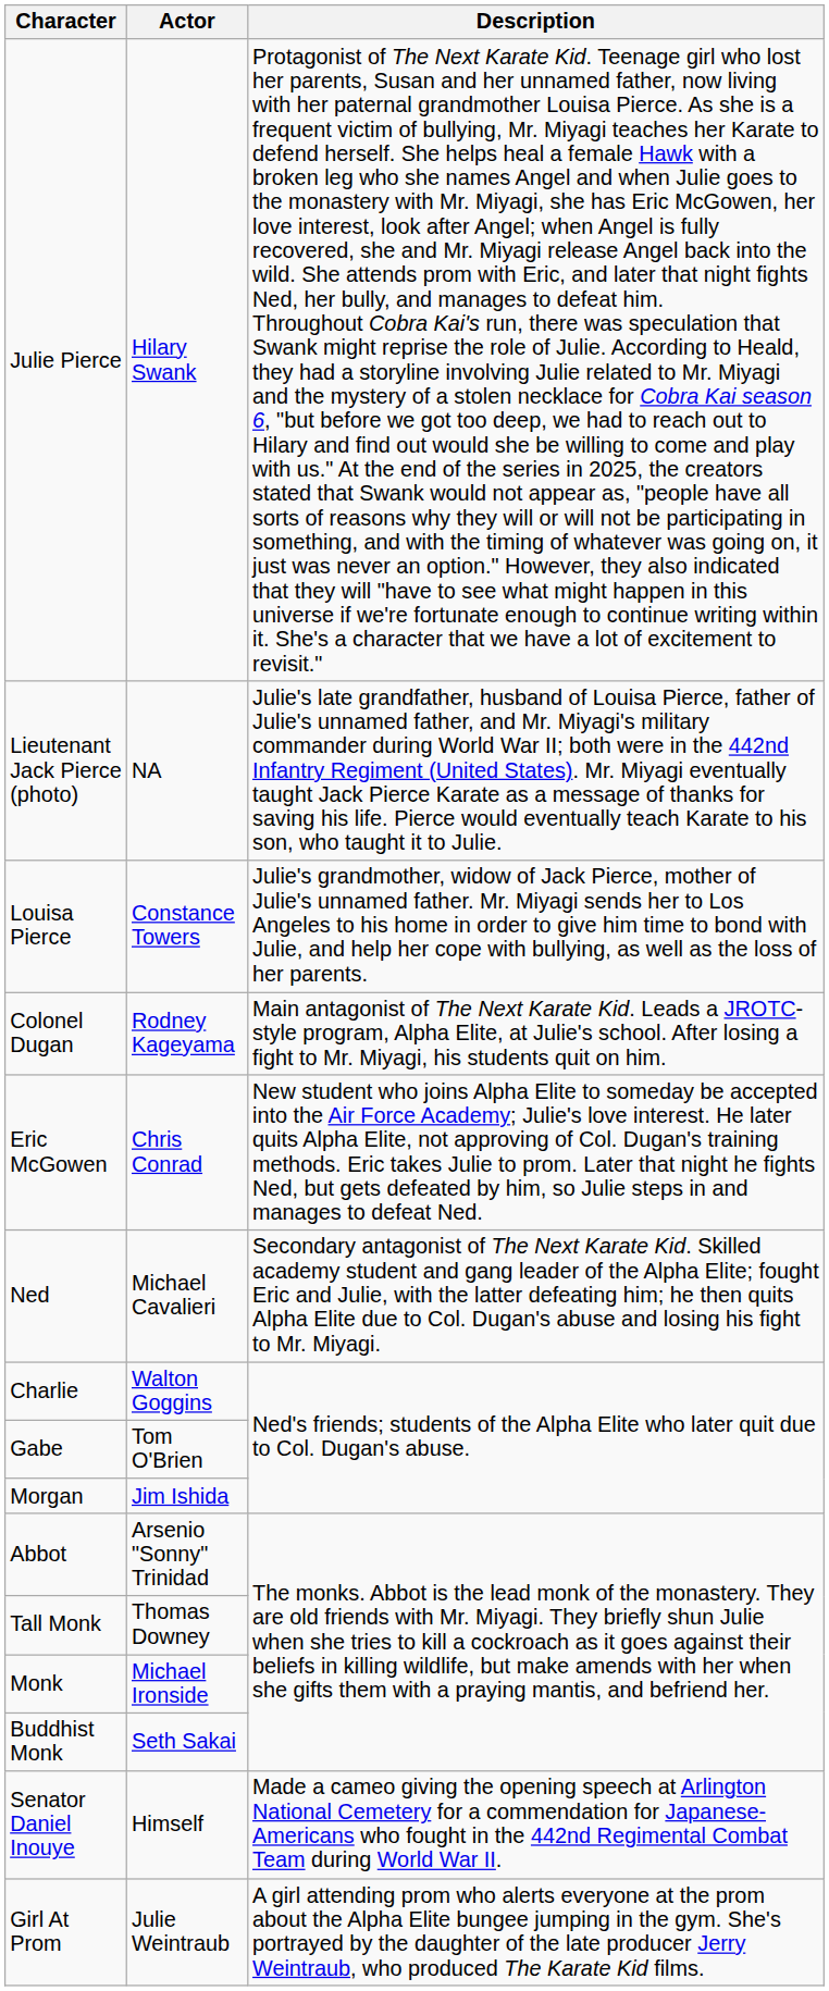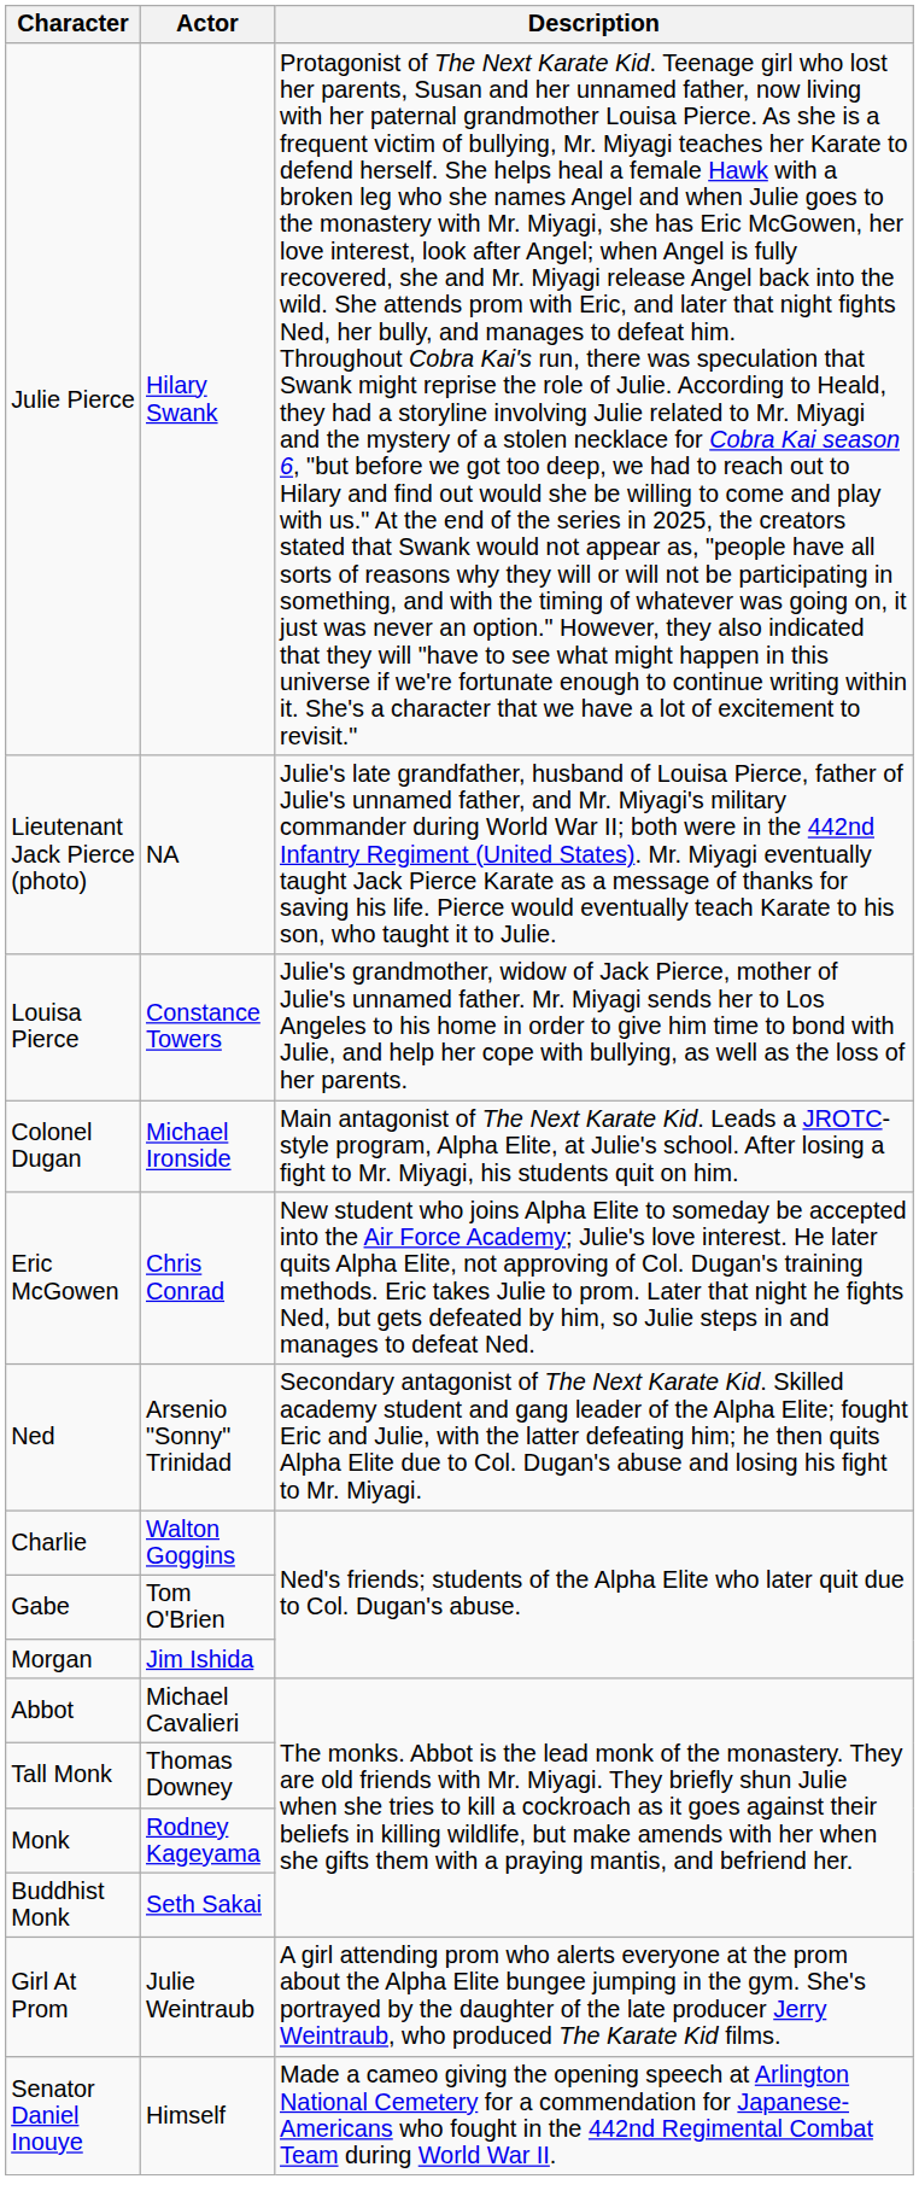Colonel Dugan | Actor: Rodney Kageyama -> Michael Ironside
Ned | Actor: Michael Cavalieri -> Arsenio "Sonny" Trinidad
Abbot | Actor: Arsenio "Sonny" Trinidad -> Michael Cavalieri
Monk | Actor: Michael Ironside -> Rodney Kageyama
rows swapped: Senator Daniel Inouye <-> Girl At Prom
